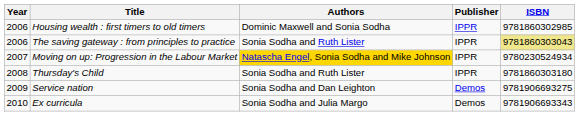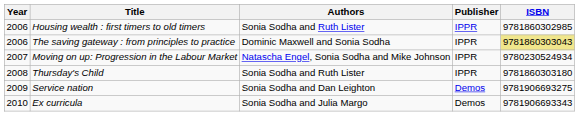Housing wealth : first timers to old timers | Authors: Dominic Maxwell and Sonia Sodha -> Sonia Sodha and Ruth Lister
The saving gateway : from principles to practice | Authors: Sonia Sodha and Ruth Lister -> Dominic Maxwell and Sonia Sodha
Moving on up: Progression in the Labour Market | Authors: gold background -> no background
